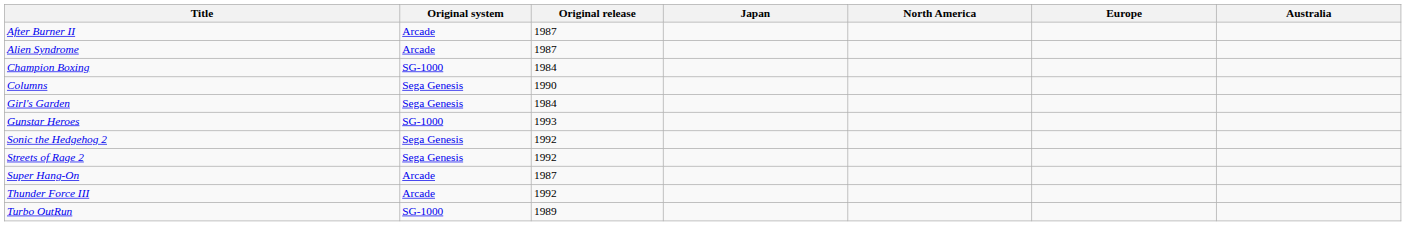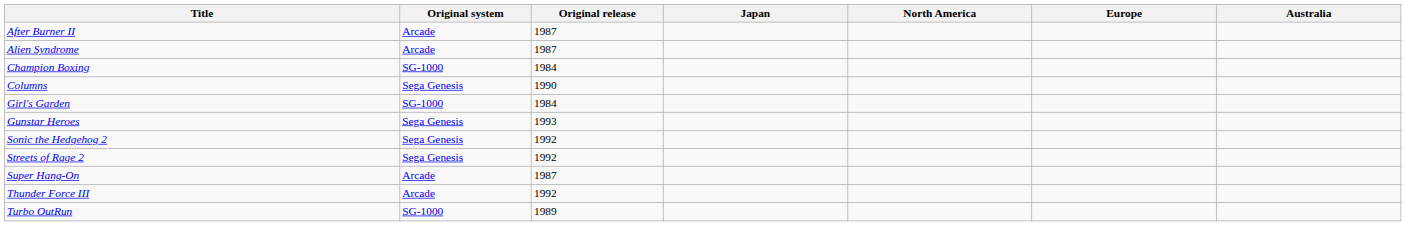Girl's Garden | Original system: Sega Genesis -> SG-1000
Gunstar Heroes | Original system: SG-1000 -> Sega Genesis
